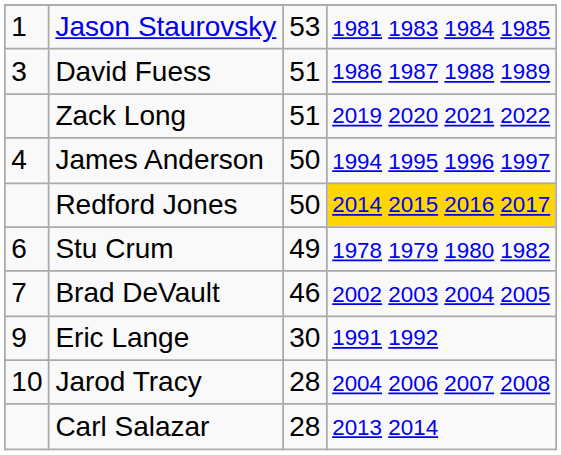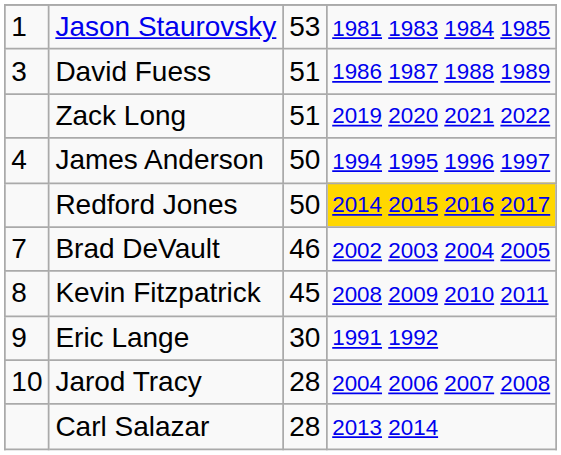- row: 6 | Stu Crum | 49 | 1978 1979 1980 1982
+ row: 8 | Kevin Fitzpatrick | 45 | 2008 2009 2010 2011
